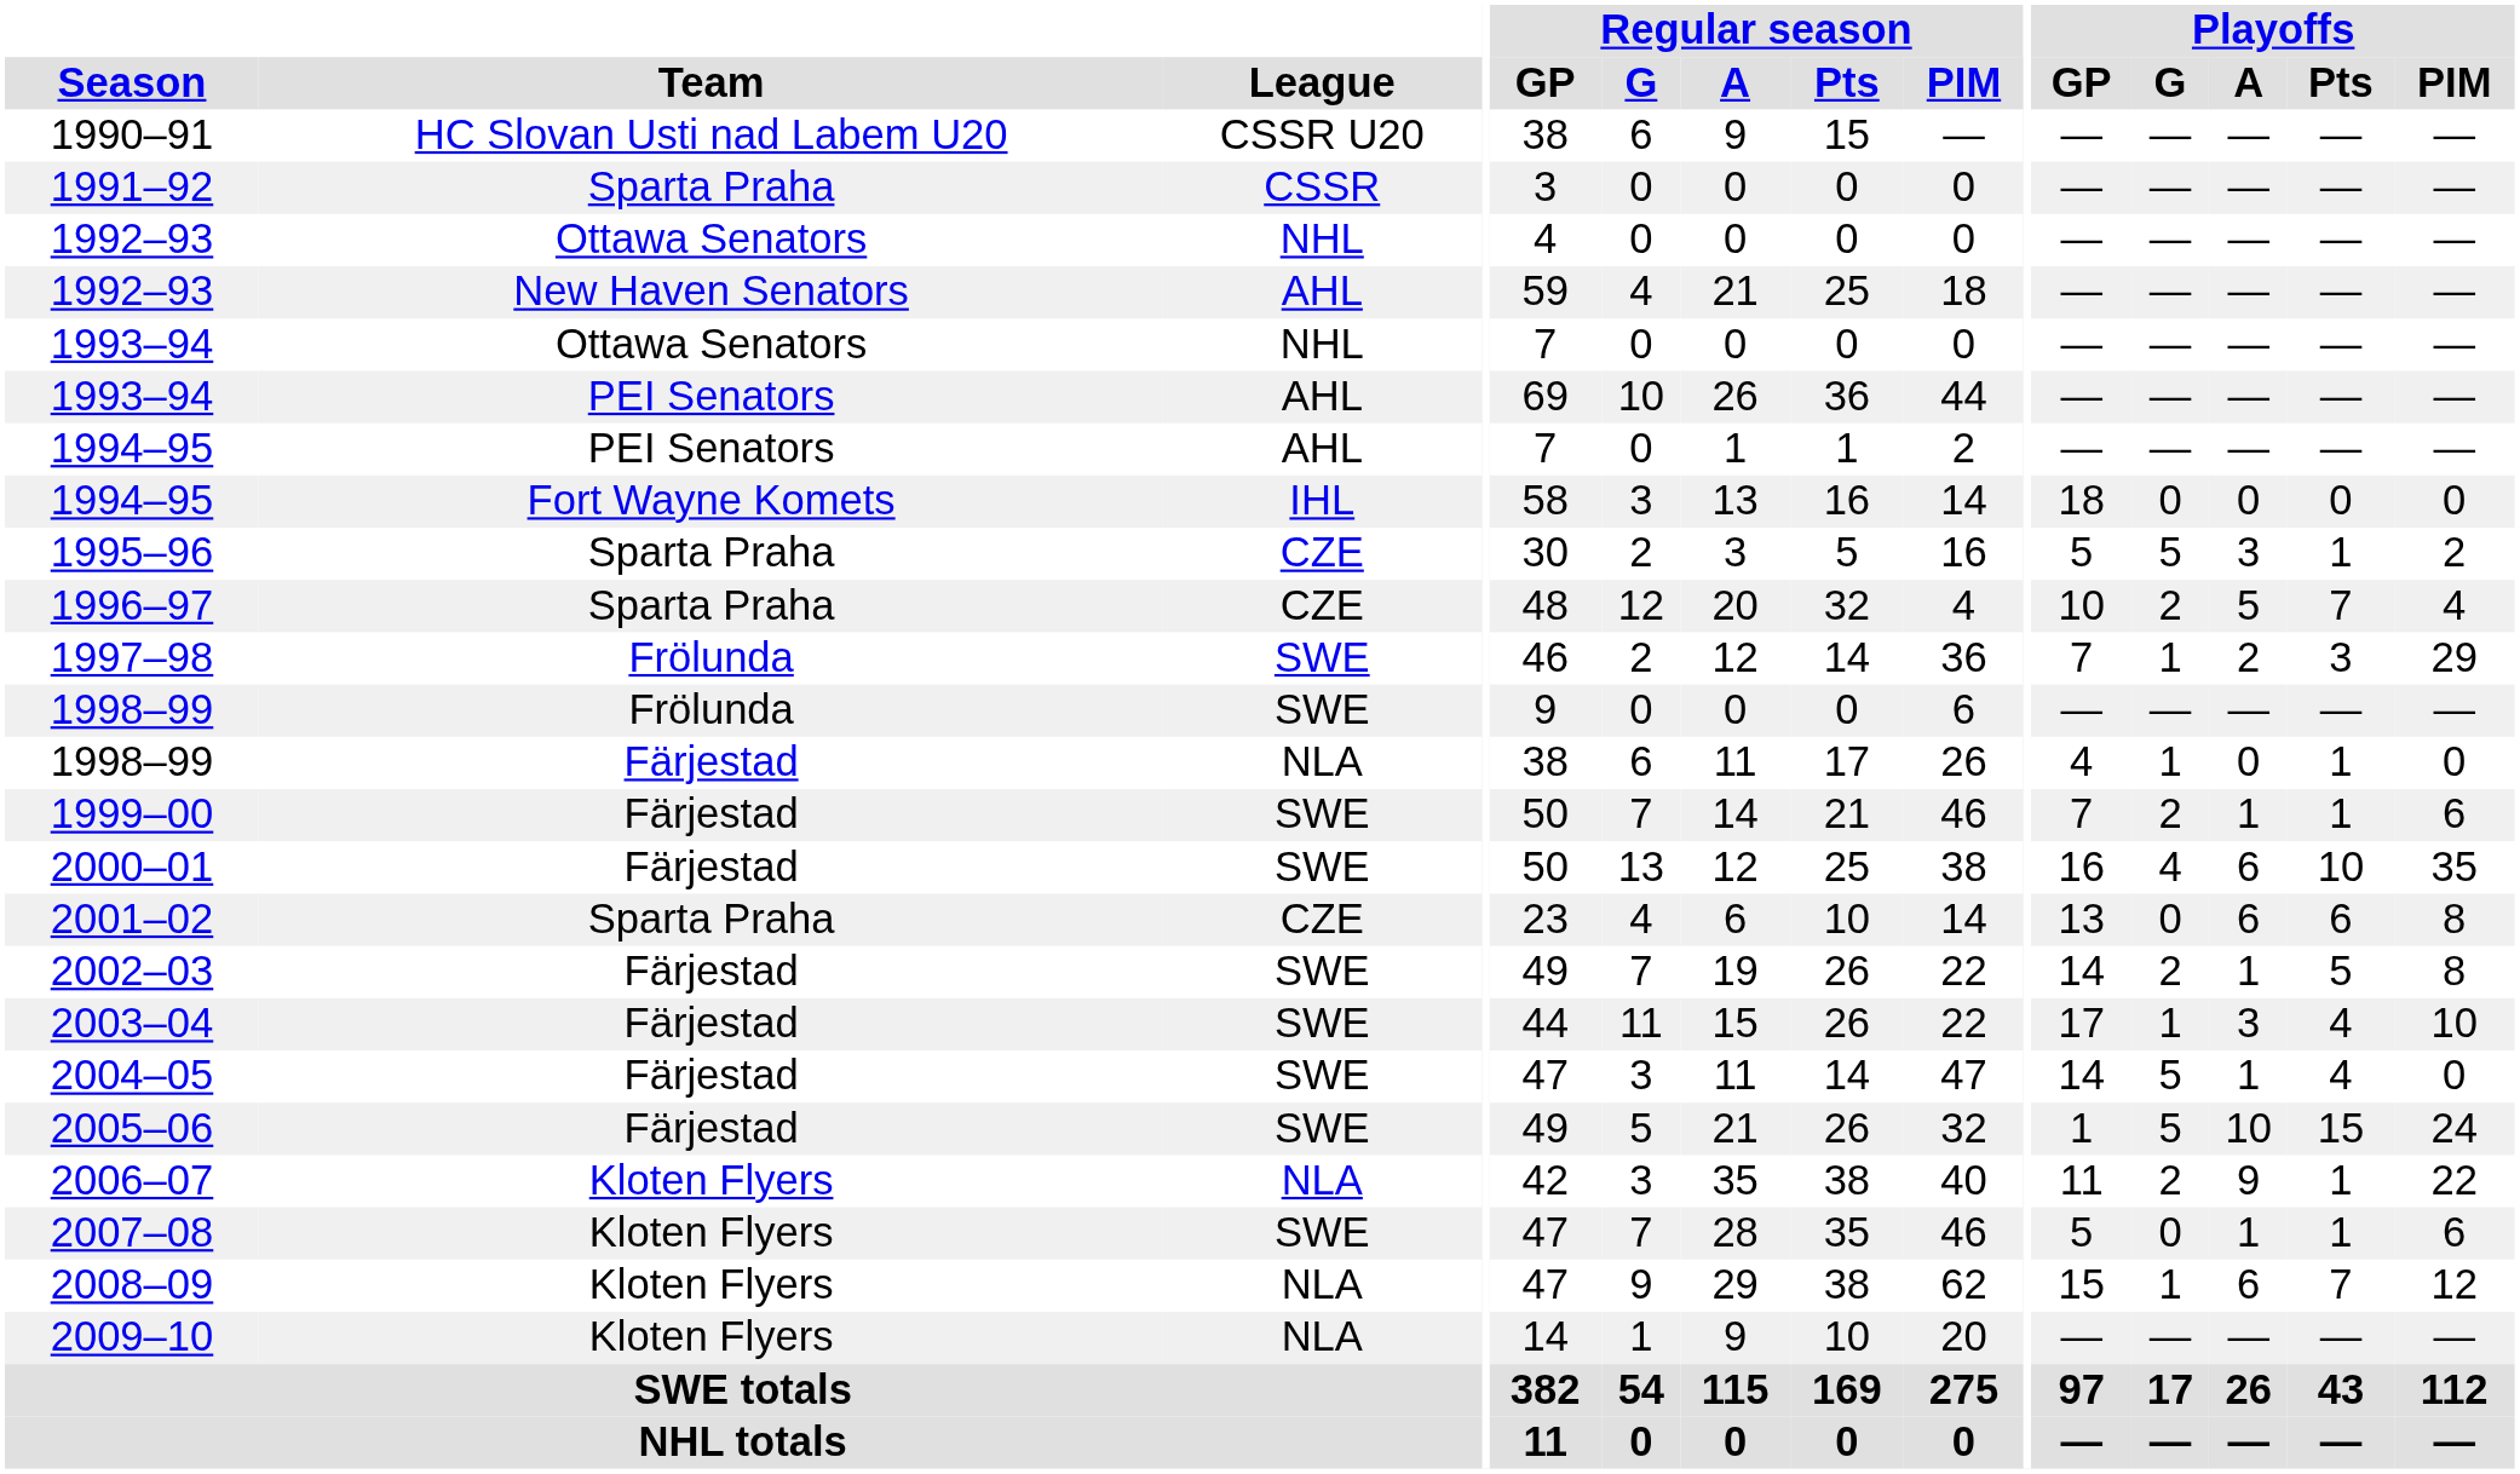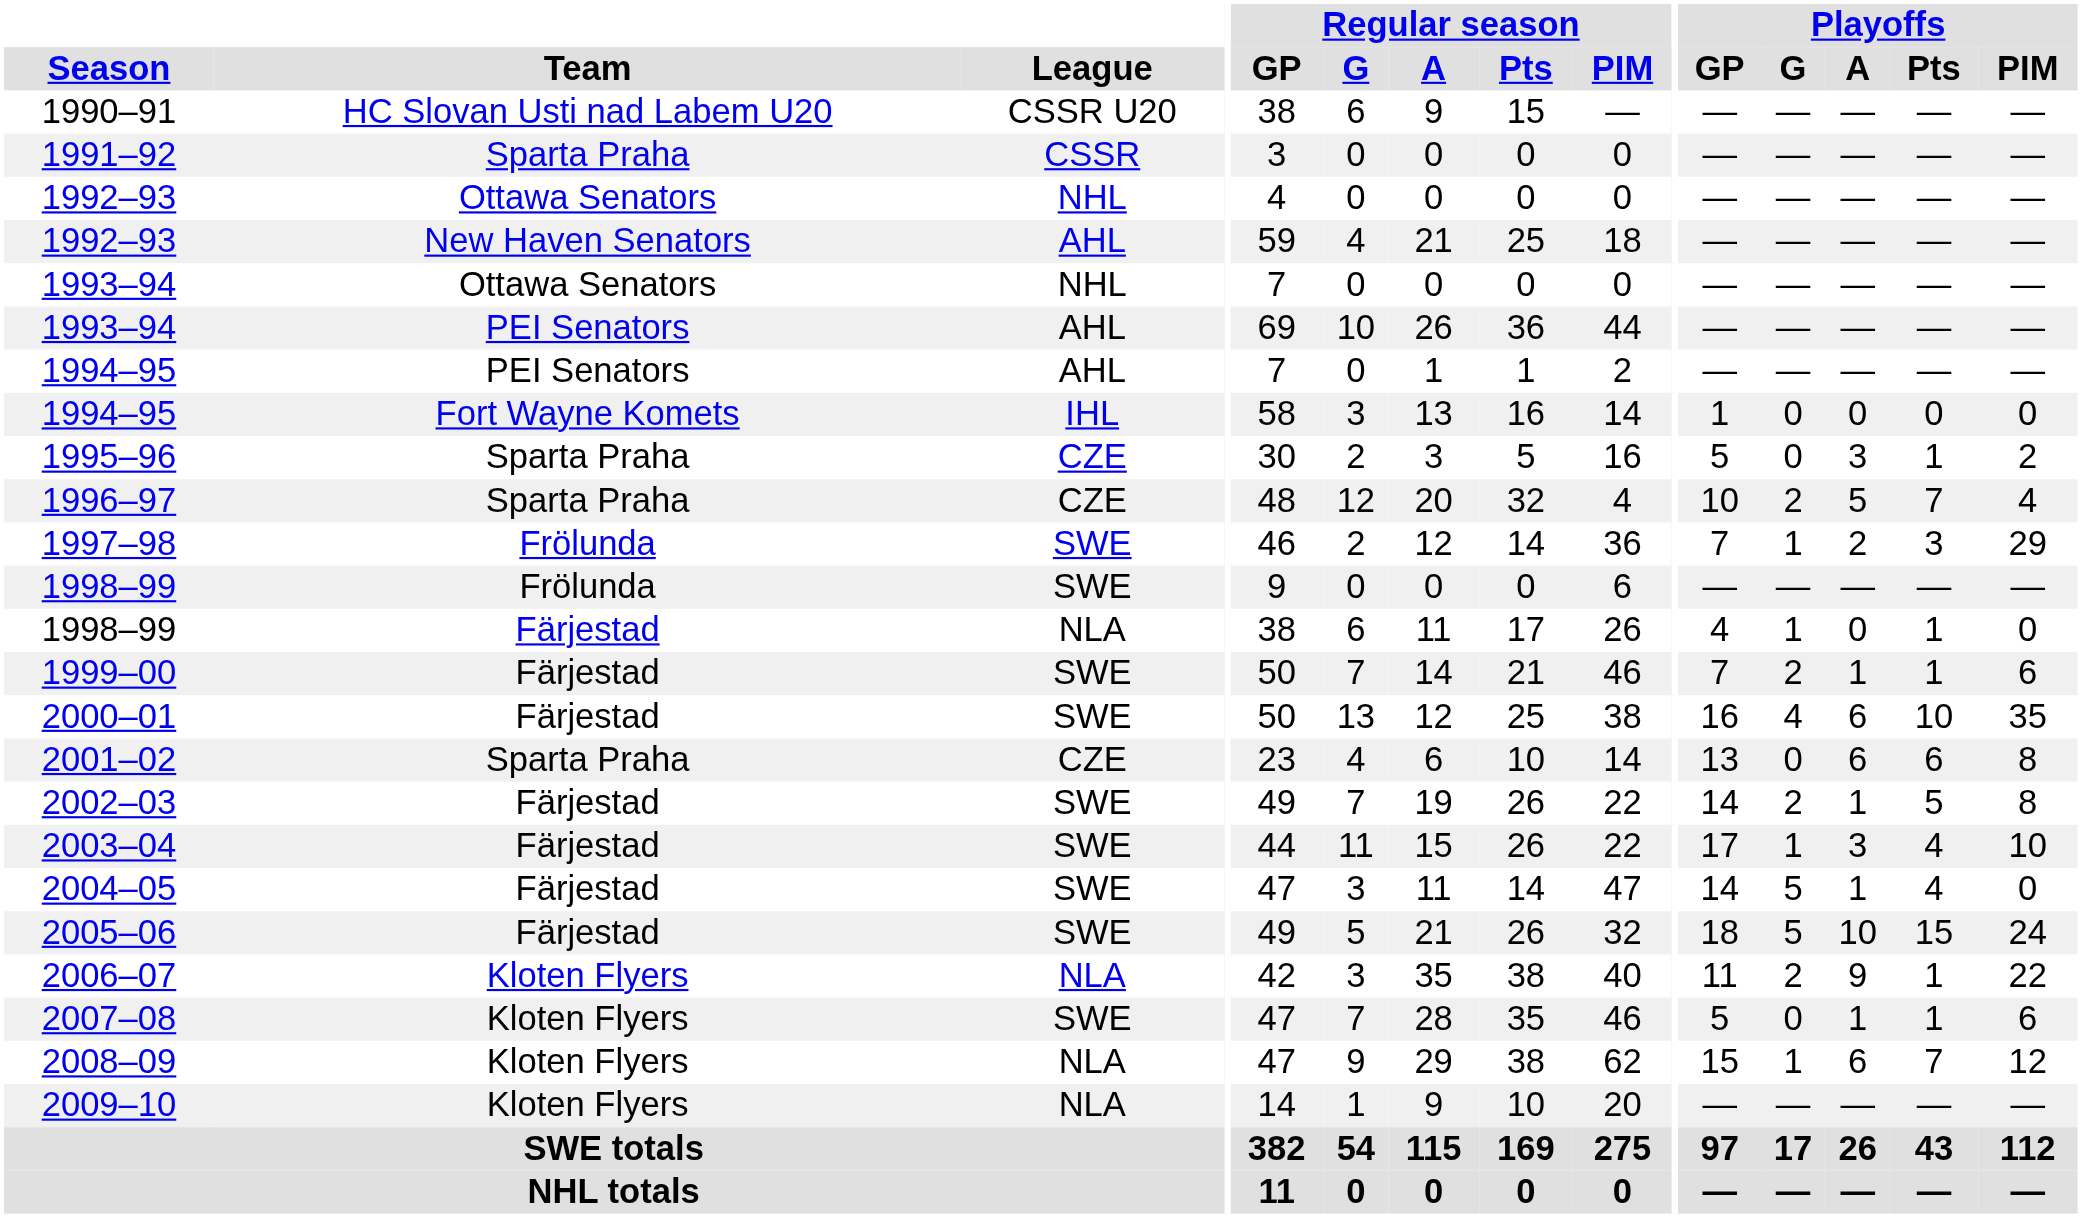1994–95 / Fort Wayne Komets | Playoffs / GP: 18 -> 1
1995–96 | Playoffs / G: 5 -> 0
2005–06 | Playoffs / GP: 1 -> 18
